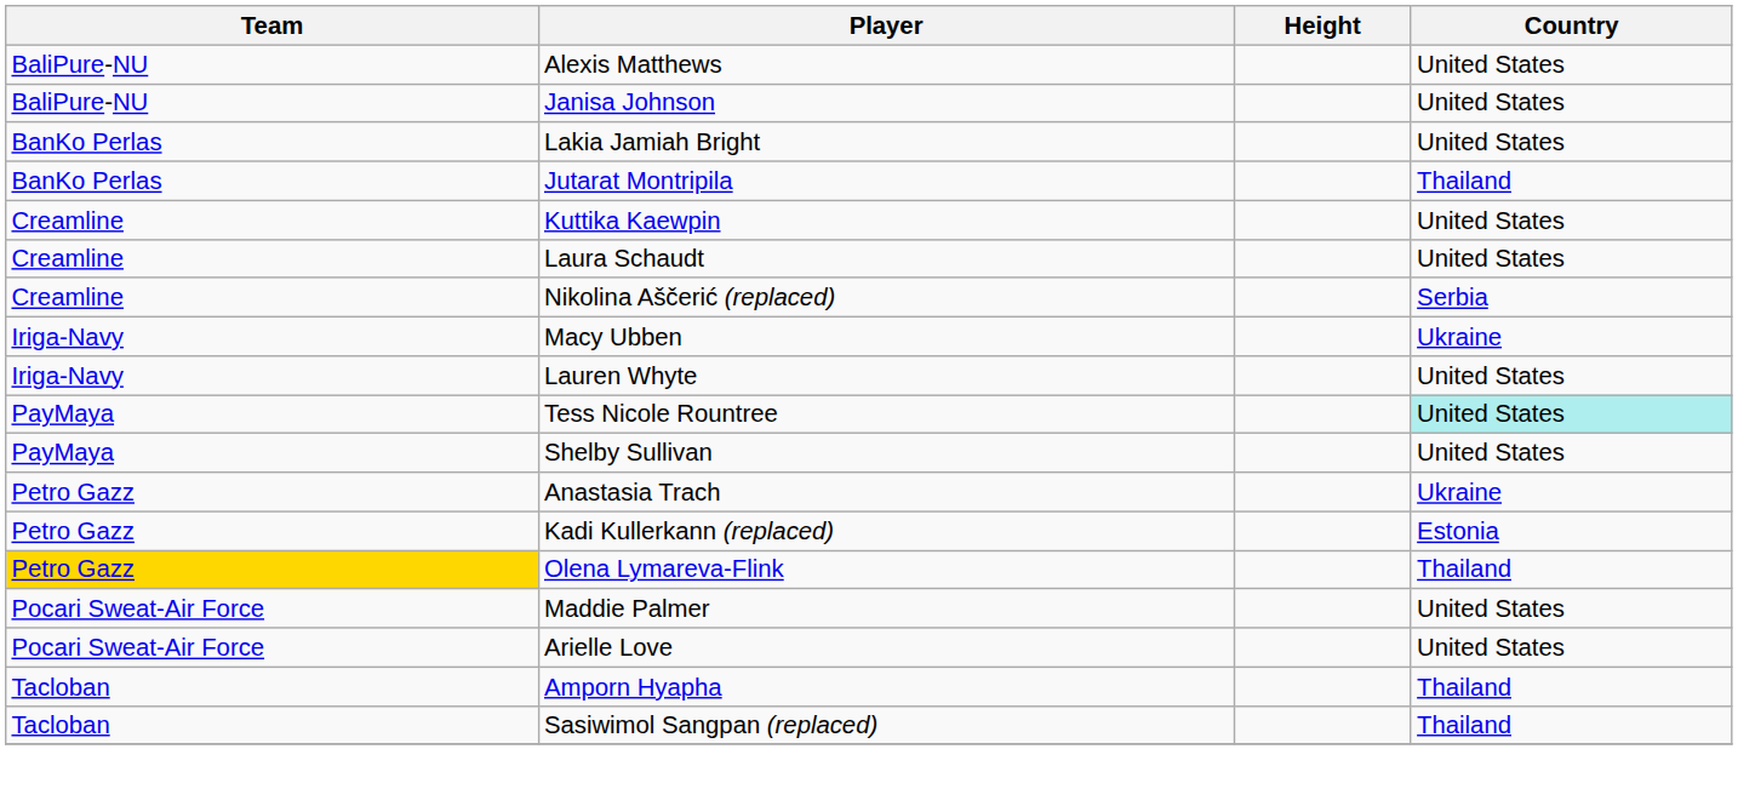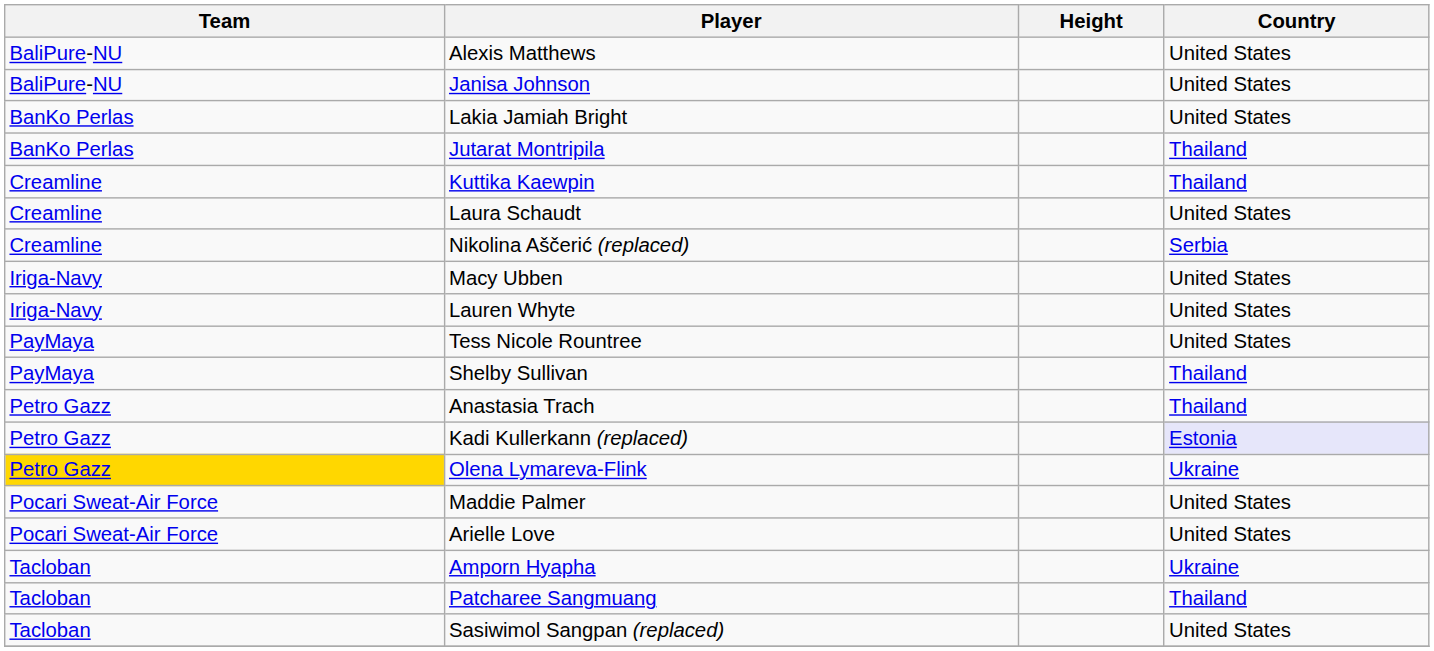Kuttika Kaewpin | Country: United States -> Thailand
Macy Ubben | Country: Ukraine -> United States
Tess Nicole Rountree | Country: paleturquoise background -> no background
Shelby Sullivan | Country: United States -> Thailand
Anastasia Trach | Country: Ukraine -> Thailand
Kadi Kullerkann (replaced) | Country: no background -> lavender background
Olena Lymareva-Flink | Country: Thailand -> Ukraine
Amporn Hyapha | Country: Thailand -> Ukraine
+ row: Tacloban | Patcharee Sangmuang | Thailand
Sasiwimol Sangpan (replaced) | Country: Thailand -> United States
